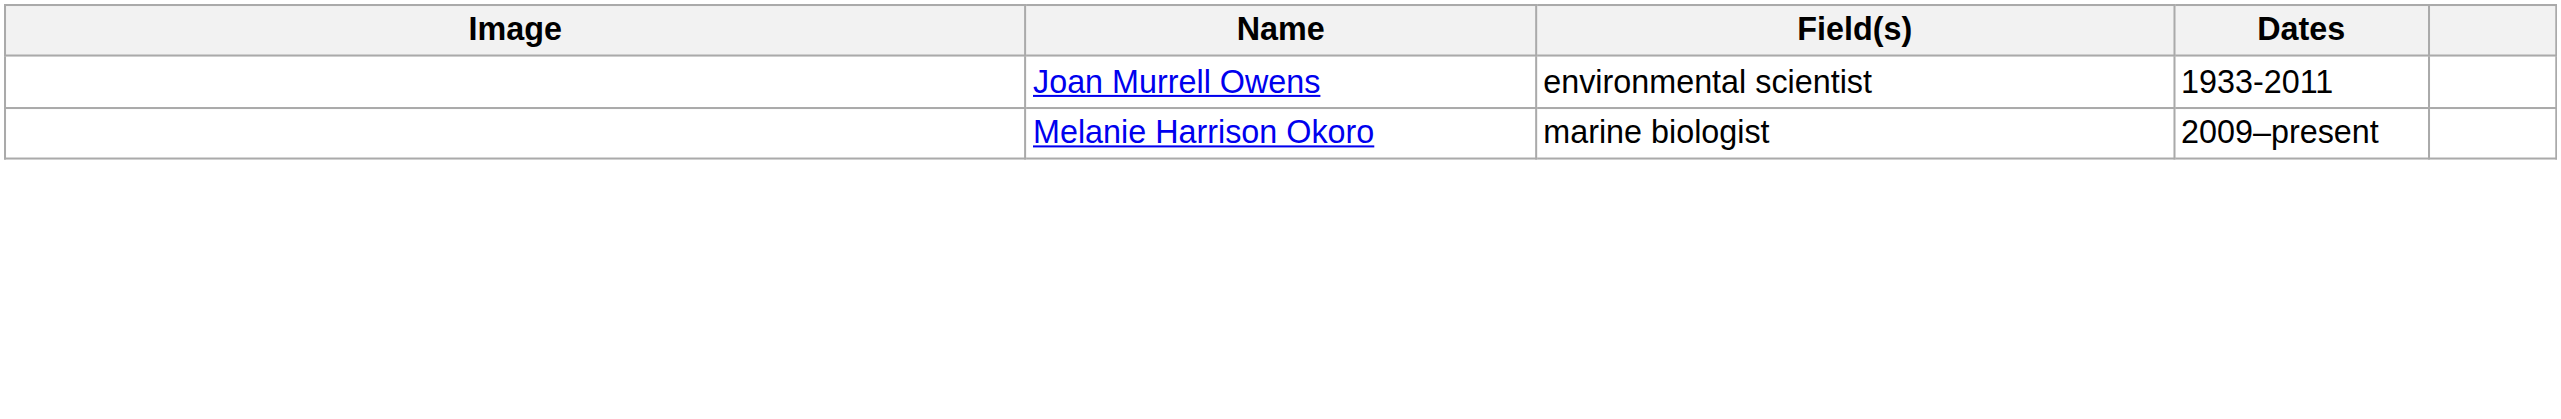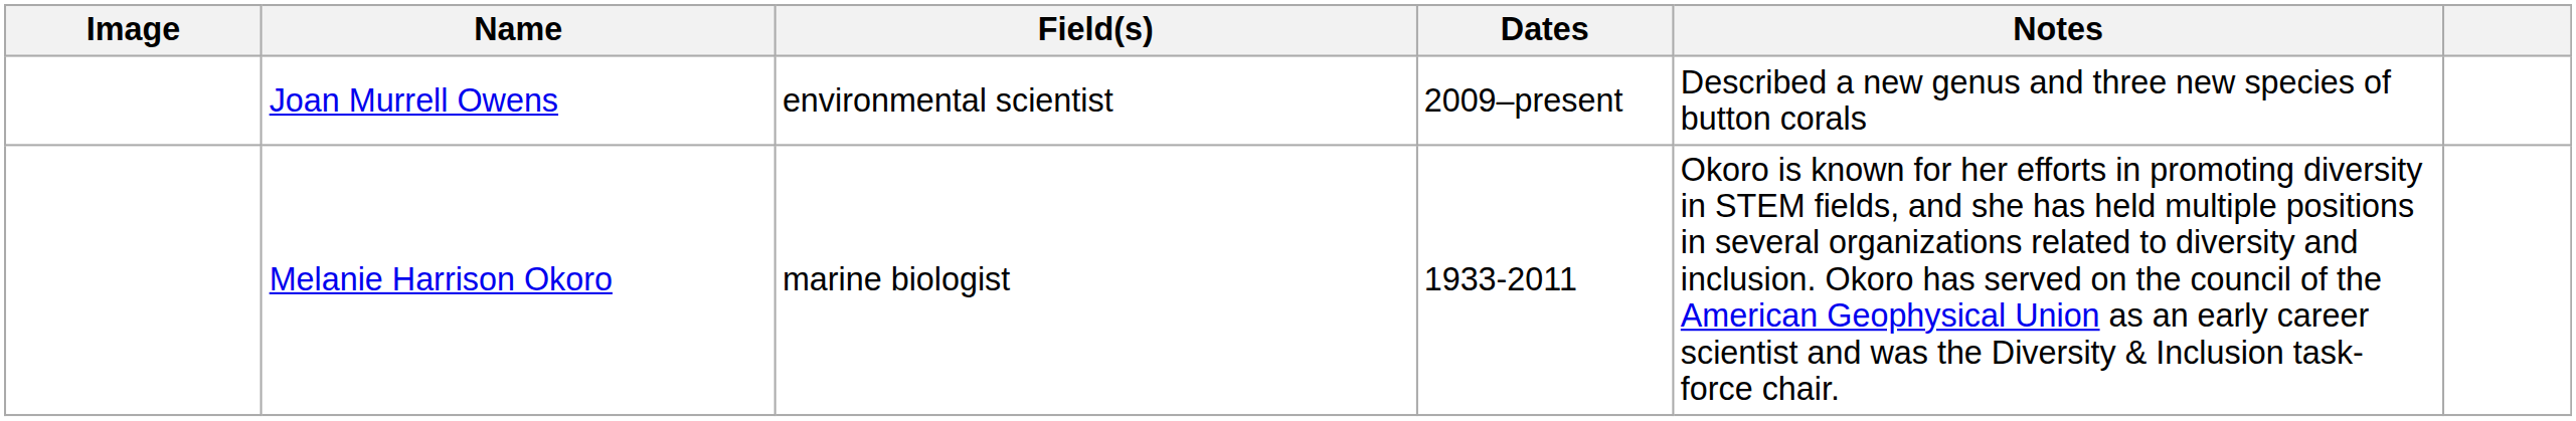+ column: Notes | Described a new genus and three new species of button corals | Okoro is known for her efforts in promoting diversity in STEM fields, and she has held multiple positions in several organizations related to diversity and inclusion. Okoro has served on the council of the American Geophysical Union as an early career scientist and was the Diversity & Inclusion task-force chair.
Joan Murrell Owens | Dates: 1933-2011 -> 2009–present
Melanie Harrison Okoro | Dates: 2009–present -> 1933-2011
